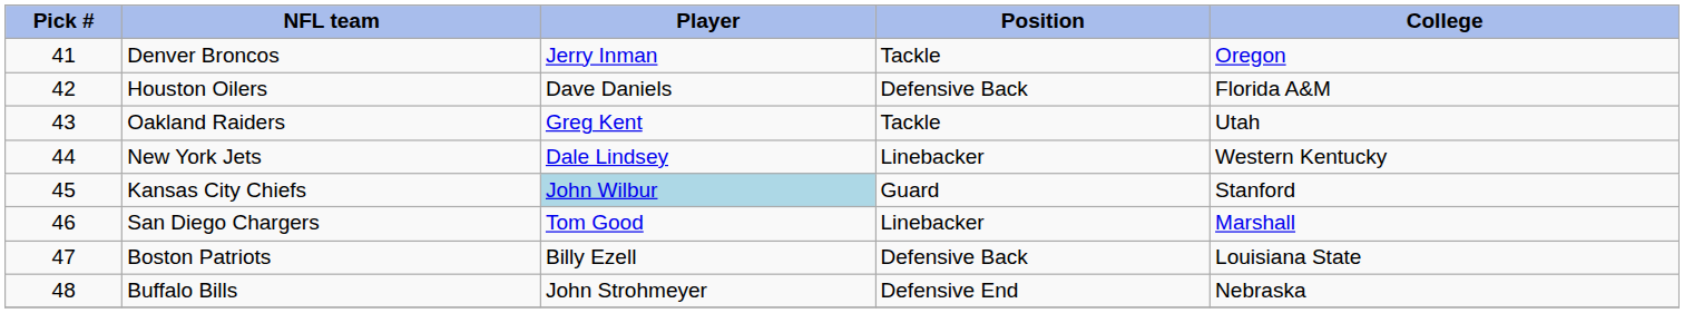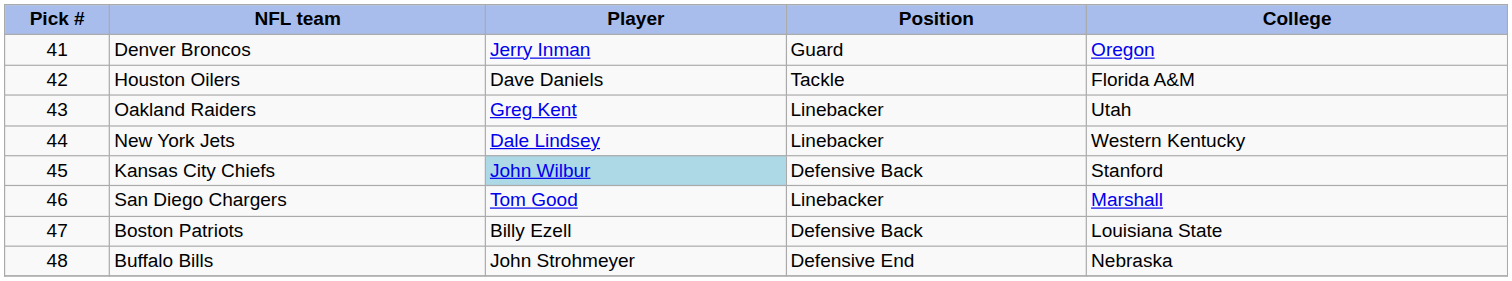Denver Broncos | Position: Tackle -> Guard
Houston Oilers | Position: Defensive Back -> Tackle
Oakland Raiders | Position: Tackle -> Linebacker
Kansas City Chiefs | Position: Guard -> Defensive Back
